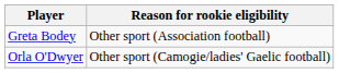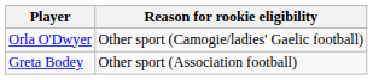rows swapped: Greta Bodey <-> Orla O'Dwyer
